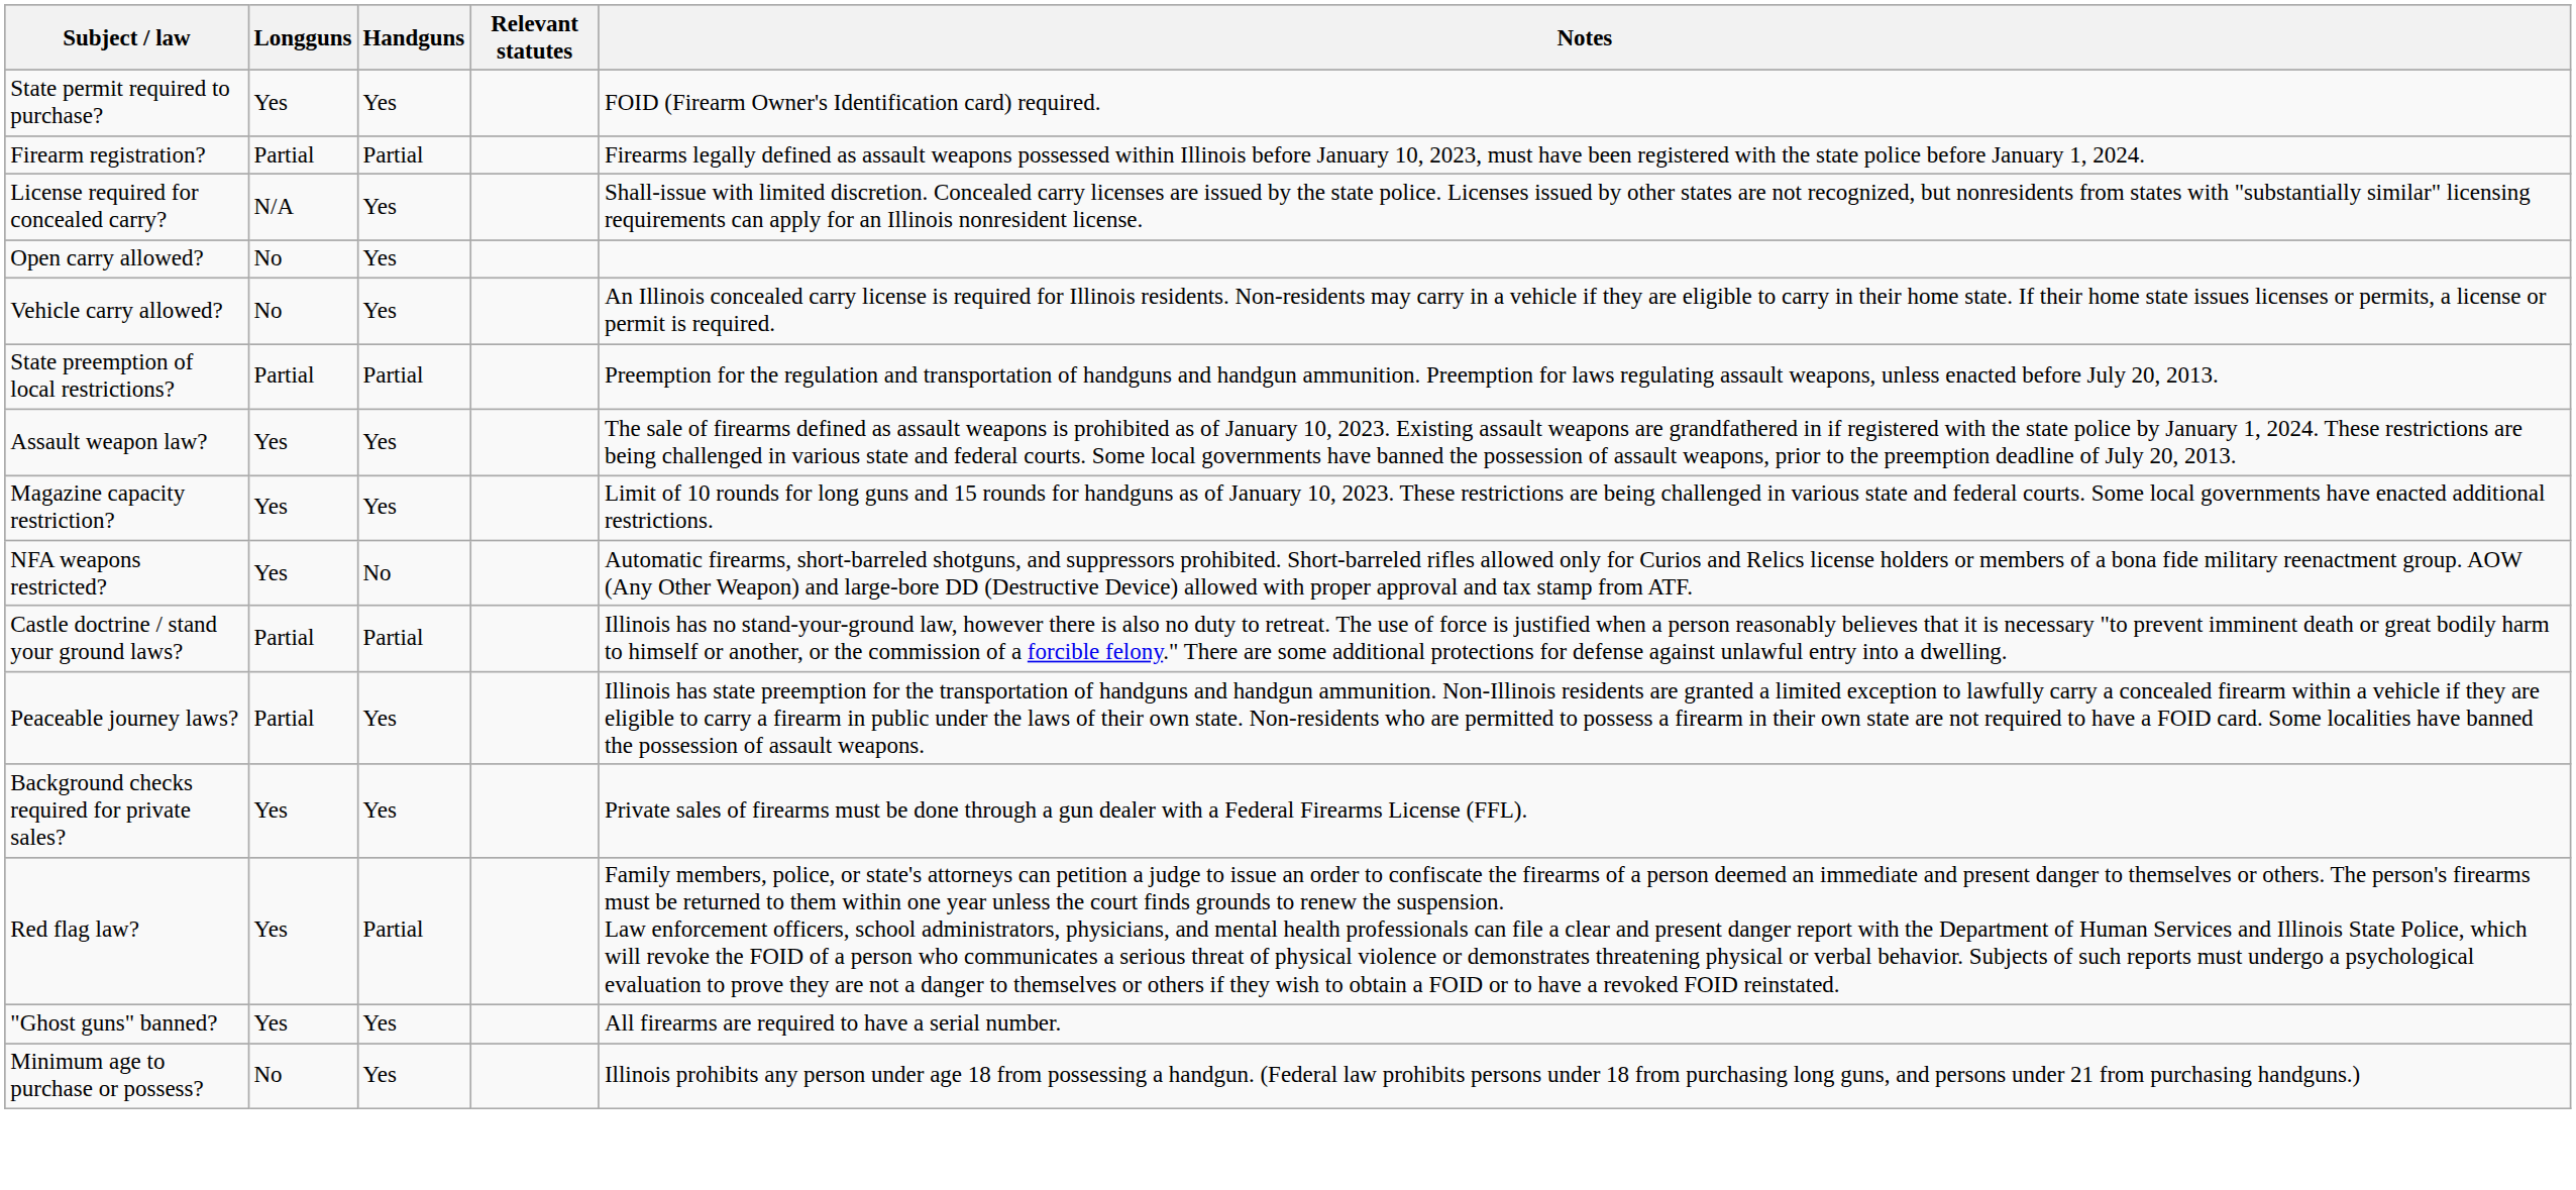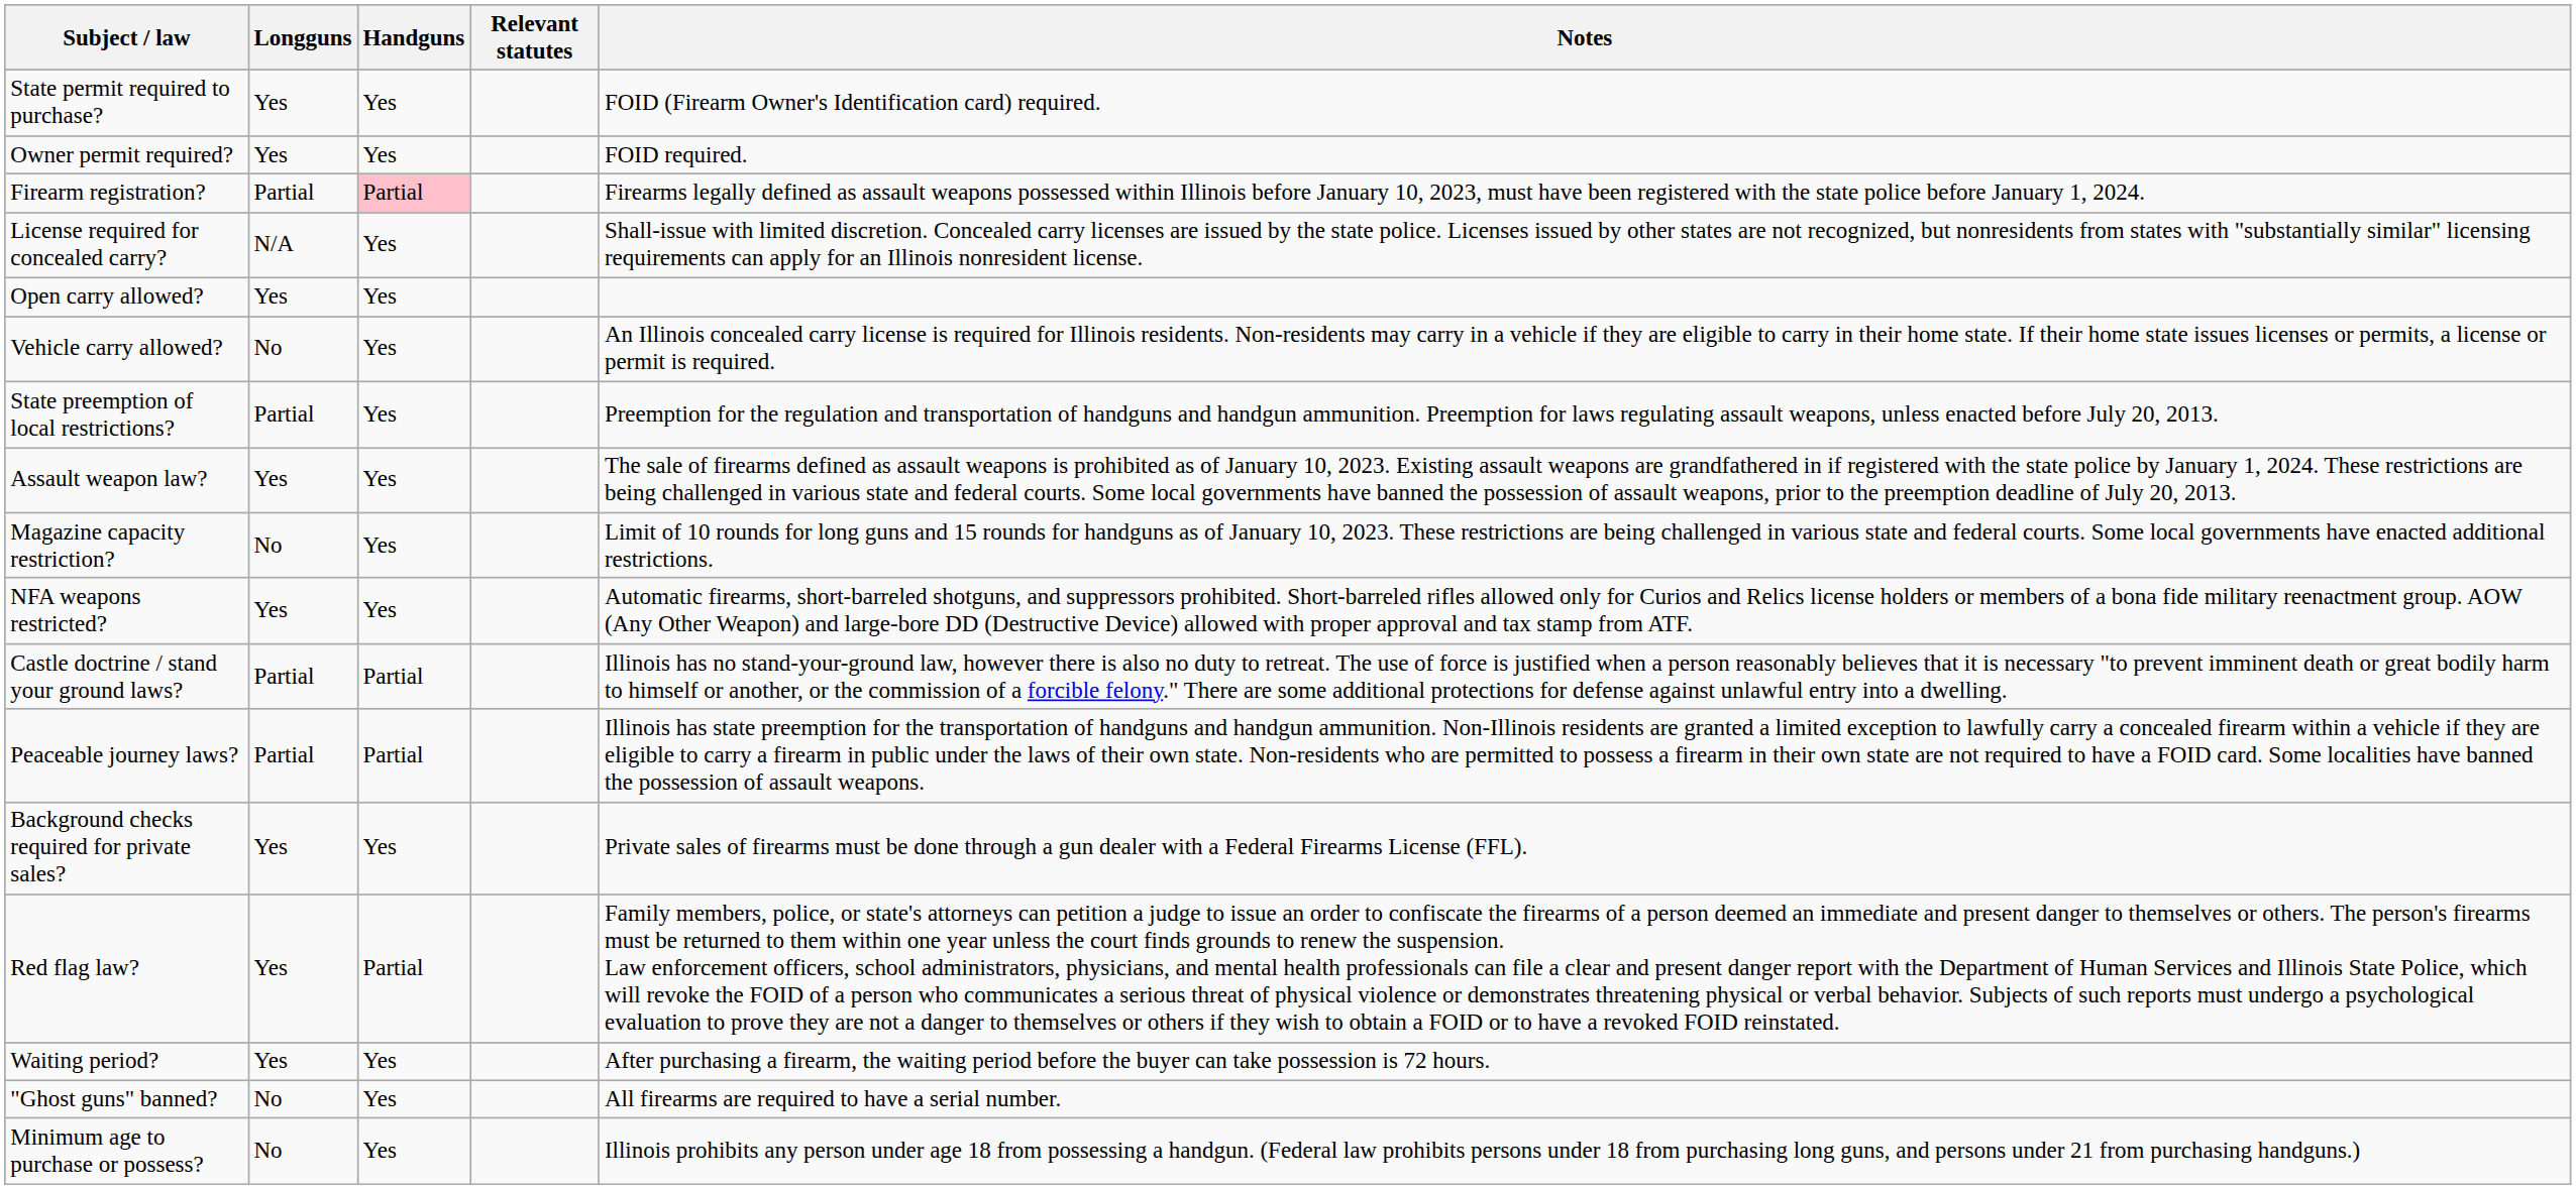+ row: Owner permit required? | Yes | Yes | FOID required.
Firearm registration? | Handguns: no background -> pink background
Open carry allowed? | Longguns: No -> Yes
State preemption of local restrictions? | Handguns: Partial -> Yes
Magazine capacity restriction? | Longguns: Yes -> No
NFA weapons restricted? | Handguns: No -> Yes
Peaceable journey laws? | Handguns: Yes -> Partial
+ row: Waiting period? | Yes | Yes | After purchasing a firearm, the waiting period before the buyer can take possession is 72 hours.
"Ghost guns" banned? | Longguns: Yes -> No
